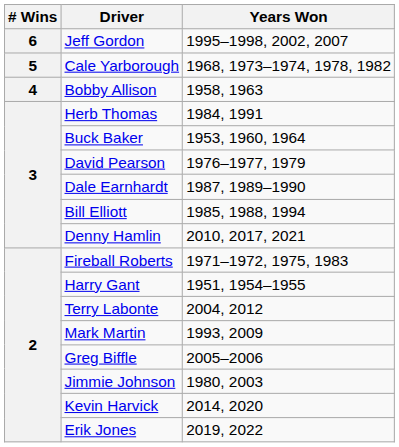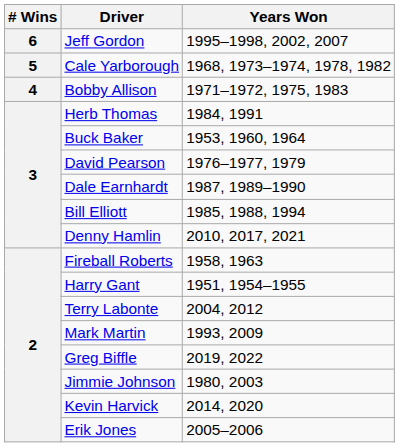Bobby Allison | Years Won: 1958, 1963 -> 1971–1972, 1975, 1983
Fireball Roberts | Years Won: 1971–1972, 1975, 1983 -> 1958, 1963
Greg Biffle | Years Won: 2005–2006 -> 2019, 2022
Erik Jones | Years Won: 2019, 2022 -> 2005–2006
